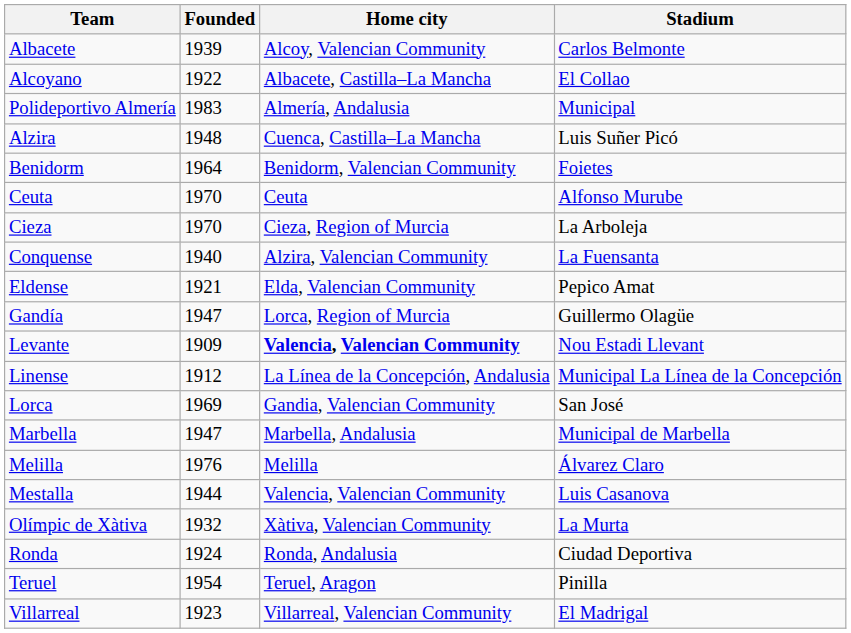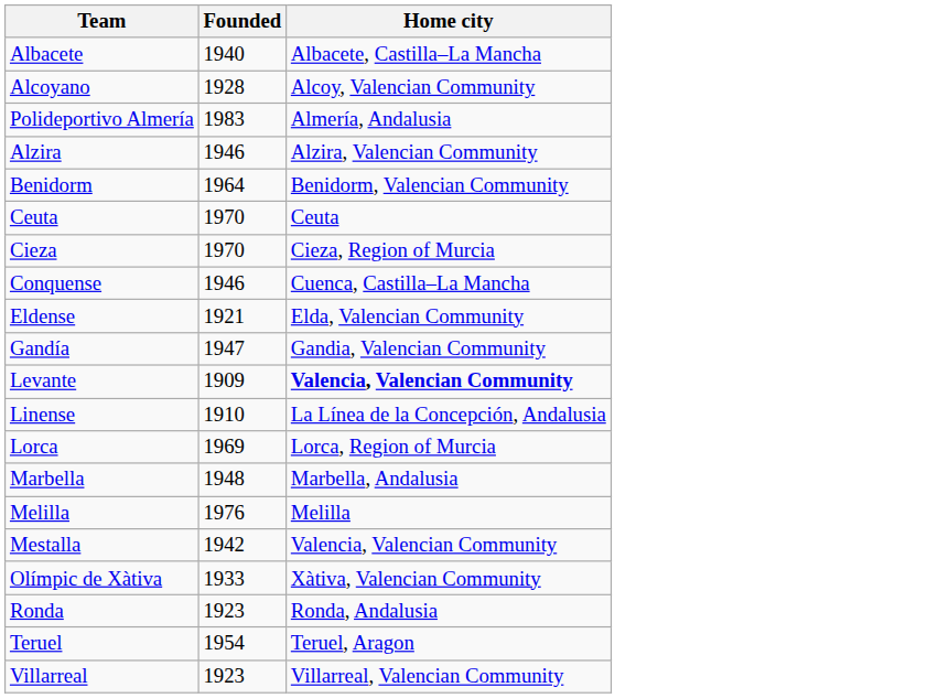- column: Stadium | Carlos Belmonte | El Collao | Municipal | Luis Suñer Picó | Foietes | Alfonso Murube | La Arboleja | La Fuensanta | Pepico Amat | Guillermo Olagüe | Nou Estadi Llevant | Municipal La Línea de la Concepción | San José | Municipal de Marbella | Álvarez Claro | Luis Casanova | La Murta | Ciudad Deportiva | Pinilla | El Madrigal
Albacete | Founded: 1939 -> 1940
Albacete | Home city: Alcoy, Valencian Community -> Albacete, Castilla–La Mancha
Alcoyano | Founded: 1922 -> 1928
Alcoyano | Home city: Albacete, Castilla–La Mancha -> Alcoy, Valencian Community
Alzira | Founded: 1948 -> 1946
Alzira | Home city: Cuenca, Castilla–La Mancha -> Alzira, Valencian Community
Conquense | Founded: 1940 -> 1946
Conquense | Home city: Alzira, Valencian Community -> Cuenca, Castilla–La Mancha
Gandía | Home city: Lorca, Region of Murcia -> Gandia, Valencian Community
Linense | Founded: 1912 -> 1910
Lorca | Home city: Gandia, Valencian Community -> Lorca, Region of Murcia
Marbella | Founded: 1947 -> 1948
Mestalla | Founded: 1944 -> 1942
Olímpic de Xàtiva | Founded: 1932 -> 1933
Ronda | Founded: 1924 -> 1923
